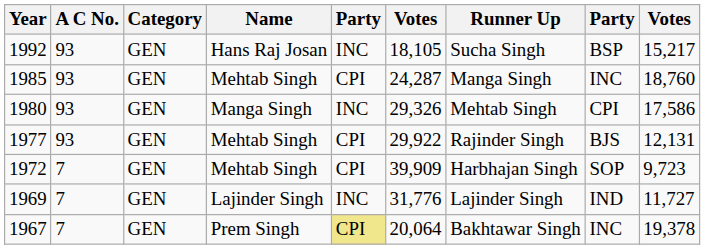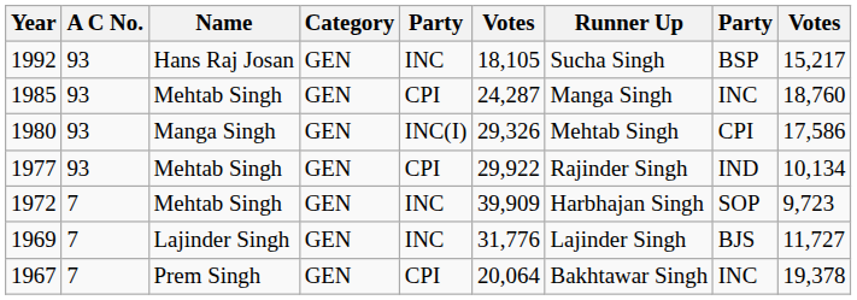columns swapped: Category <-> Name
1980 | column 5: INC -> INC(I)
1977 | column 8: BJS -> IND
1977 | column 9: 12,131 -> 10,134
1972 | column 5: CPI -> INC
1969 | column 8: IND -> BJS
1967 | column 5: khaki background -> no background
